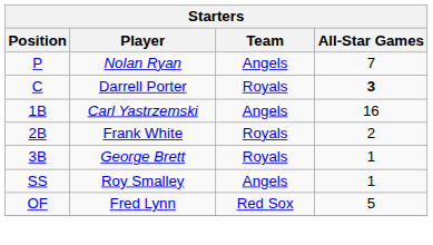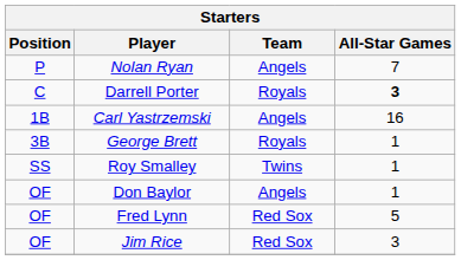- row: 2B | Frank White | Royals | 2
Roy Smalley | Team: Angels -> Twins
+ row: OF | Don Baylor | Angels | 1
+ row: OF | Jim Rice | Red Sox | 3
